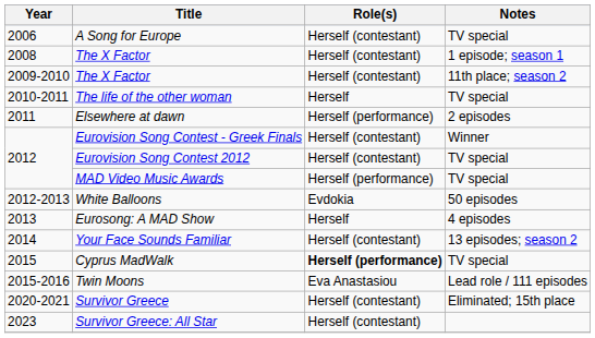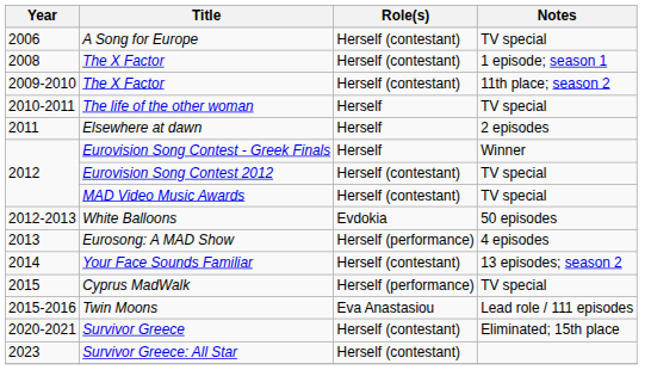Elsewhere at dawn | Role(s): Herself (performance) -> Herself
Eurovision Song Contest - Greek Finals | Role(s): Herself (contestant) -> Herself
MAD Video Music Awards | Role(s): Herself (performance) -> Herself (contestant)
Eurosong: A MAD Show | Role(s): Herself -> Herself (performance)
Cyprus MadWalk | Role(s): bold -> normal
